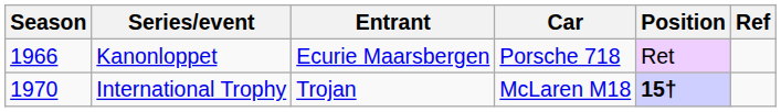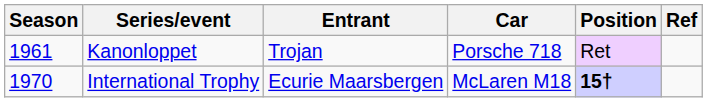Kanonloppet | Season: 1966 -> 1961
Kanonloppet | Entrant: Ecurie Maarsbergen -> Trojan
International Trophy | Entrant: Trojan -> Ecurie Maarsbergen
